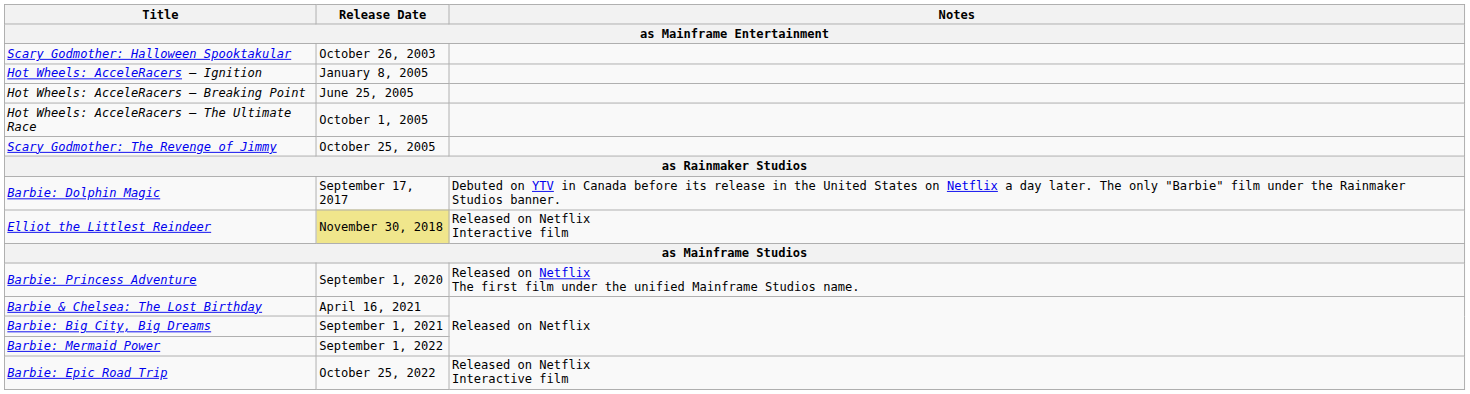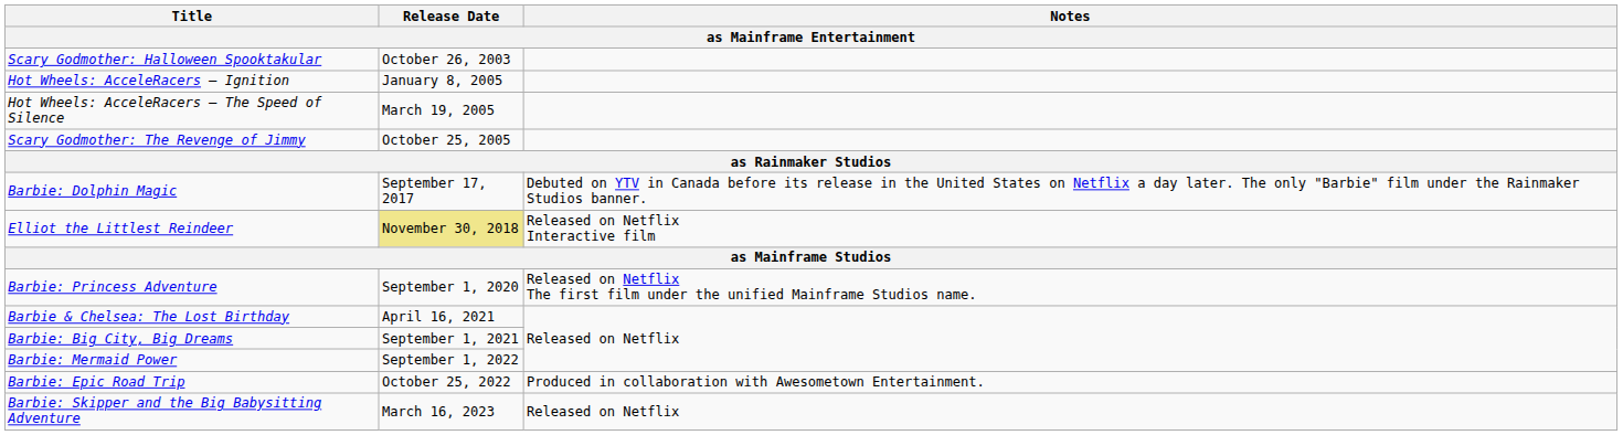+ row: Hot Wheels: AcceleRacers – The Speed of Silence | March 19, 2005
- row: Hot Wheels: AcceleRacers – Breaking Point | June 25, 2005
- row: Hot Wheels: AcceleRacers – The Ultimate Race | October 1, 2005
Barbie: Epic Road Trip | Notes: Released on Netflix Interactive film -> Produced in collaboration with Awesometown Entertainment.
+ row: Barbie: Skipper and the Big Babysitting Adventure | March 16, 2023 | Released on Netflix
